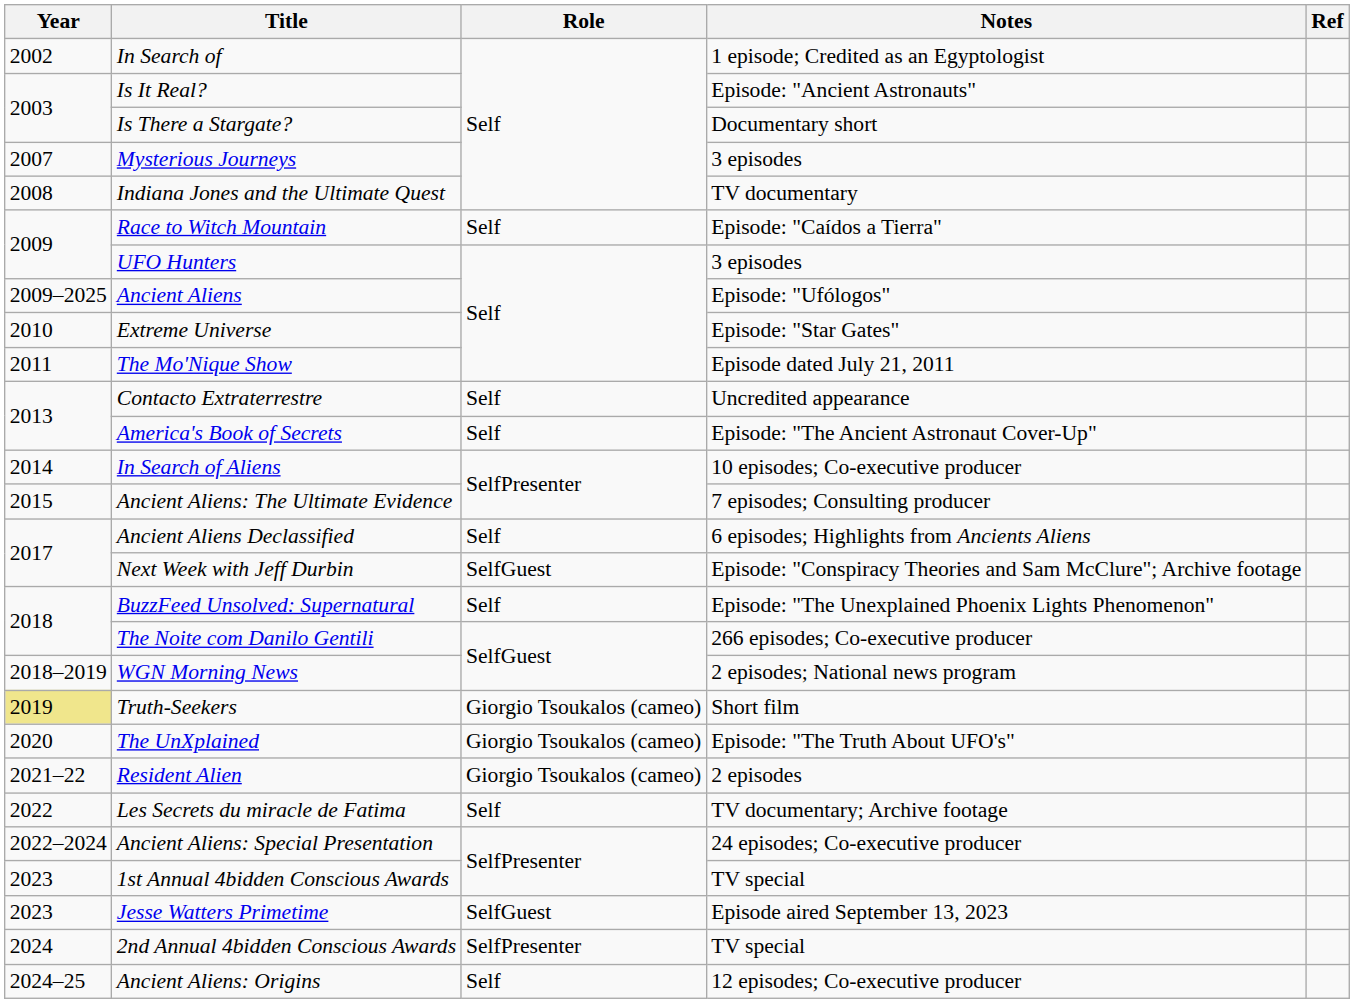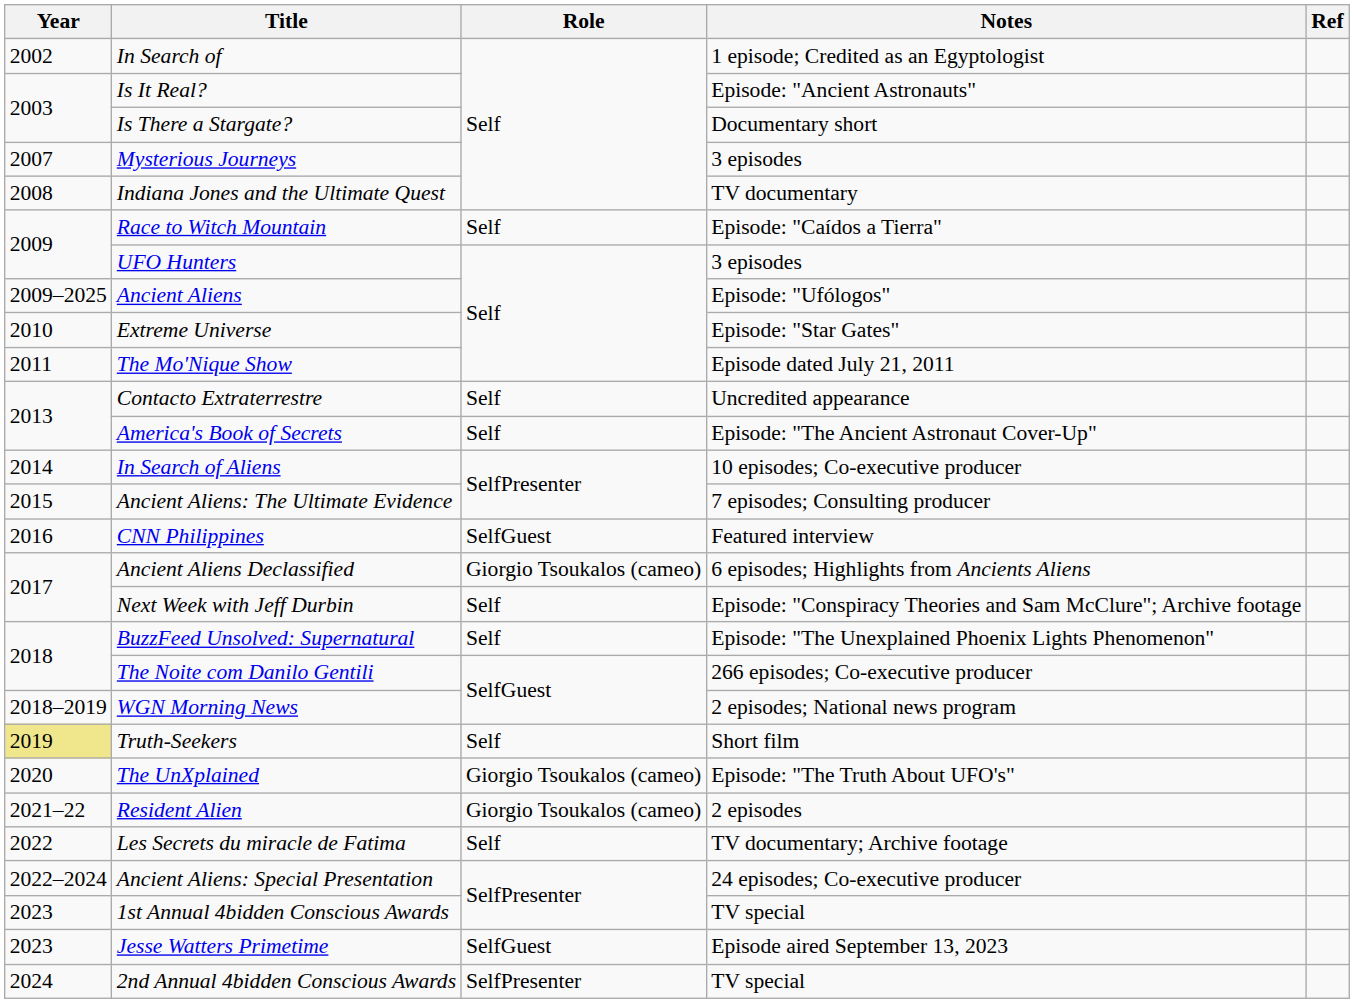+ row: 2016 | CNN Philippines | SelfGuest | Featured interview
Ancient Aliens Declassified | Role: Self -> Giorgio Tsoukalos (cameo)
Next Week with Jeff Durbin | Role: SelfGuest -> Self
Truth-Seekers | Role: Giorgio Tsoukalos (cameo) -> Self
- row: 2024–25 | Ancient Aliens: Origins | Self | 12 episodes; Co-executive producer
